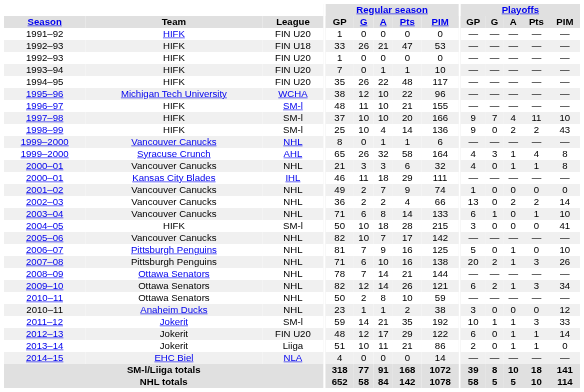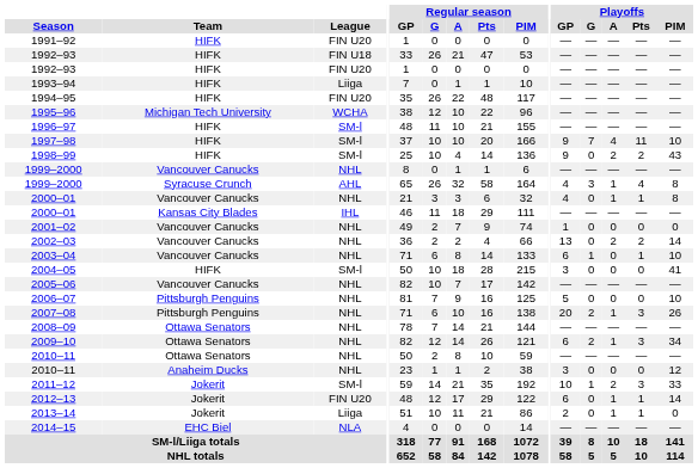1993–94 | League: FIN U20 -> Liiga
2006–07 | Playoffs / A: 1 -> 0
2011–12 | Playoffs / A: 1 -> 2
